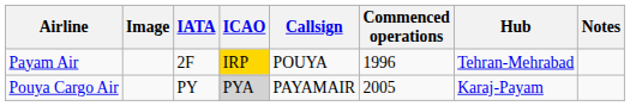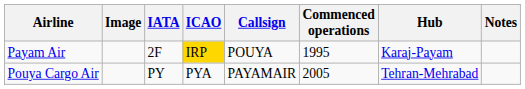Payam Air | Commenced operations: 1996 -> 1995
Payam Air | Hub: Tehran-Mehrabad -> Karaj-Payam
Pouya Cargo Air | ICAO: lightgrey background -> no background
Pouya Cargo Air | Hub: Karaj-Payam -> Tehran-Mehrabad
